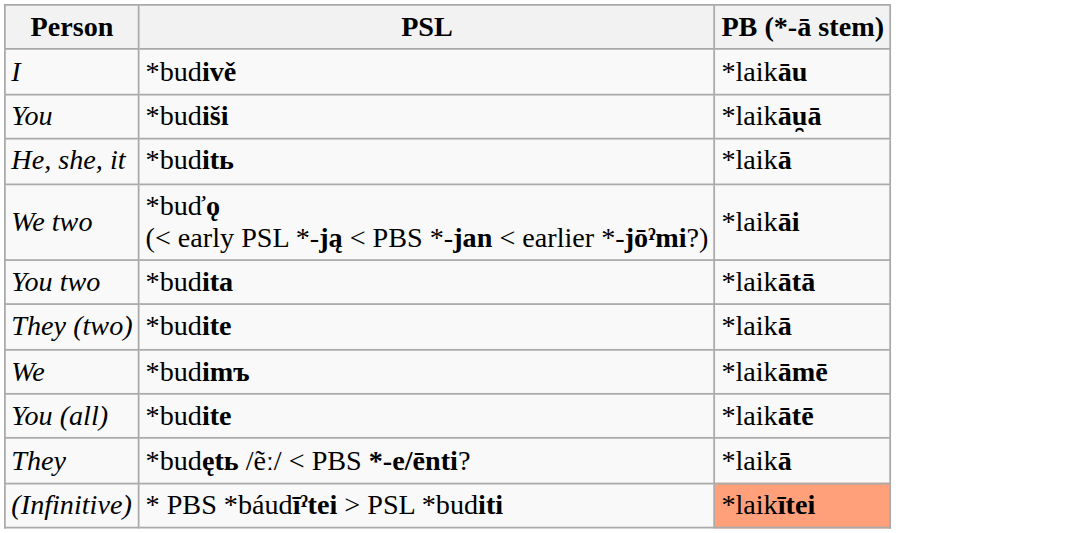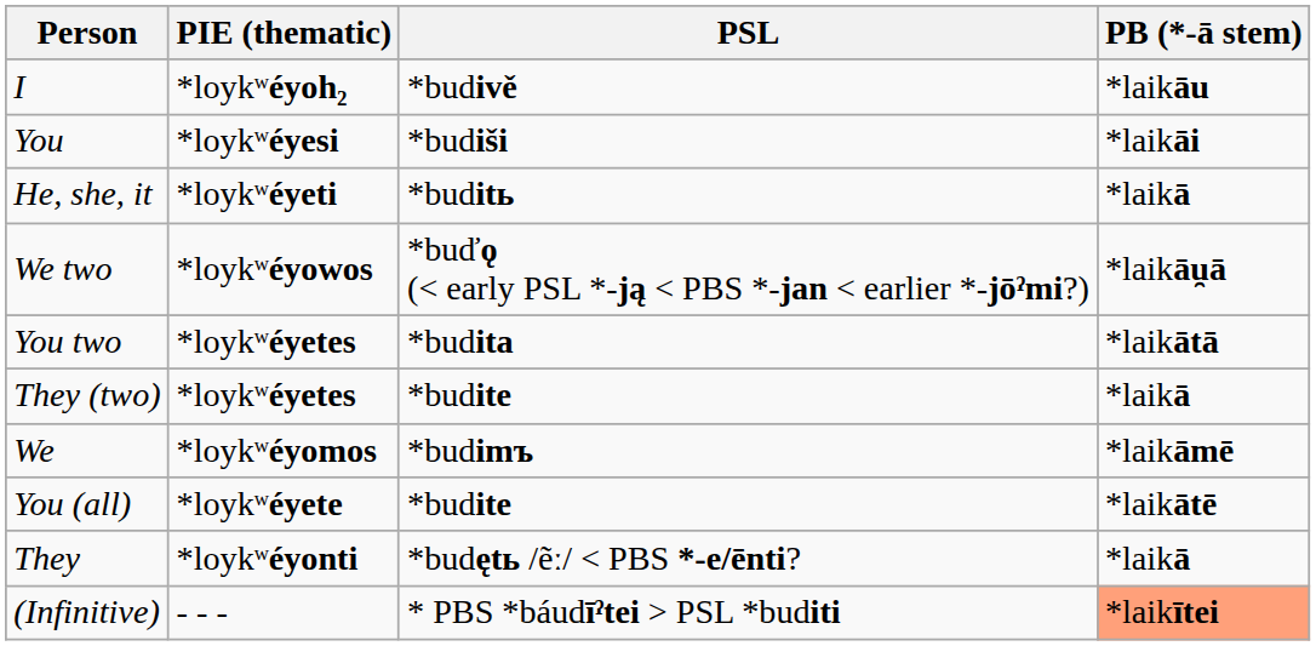+ column: PIE (thematic) | *loykʷéyoh₂ | *loykʷéyesi | *loykʷéyeti | *loykʷéyowos | *loykʷéyetes | *loykʷéyetes | *loykʷéyomos | *loykʷéyete | *loykʷéyonti | - - -
You | PB (*-ā stem): *laikāu̯ā -> *laikāi
We two | PB (*-ā stem): *laikāi -> *laikāu̯ā
